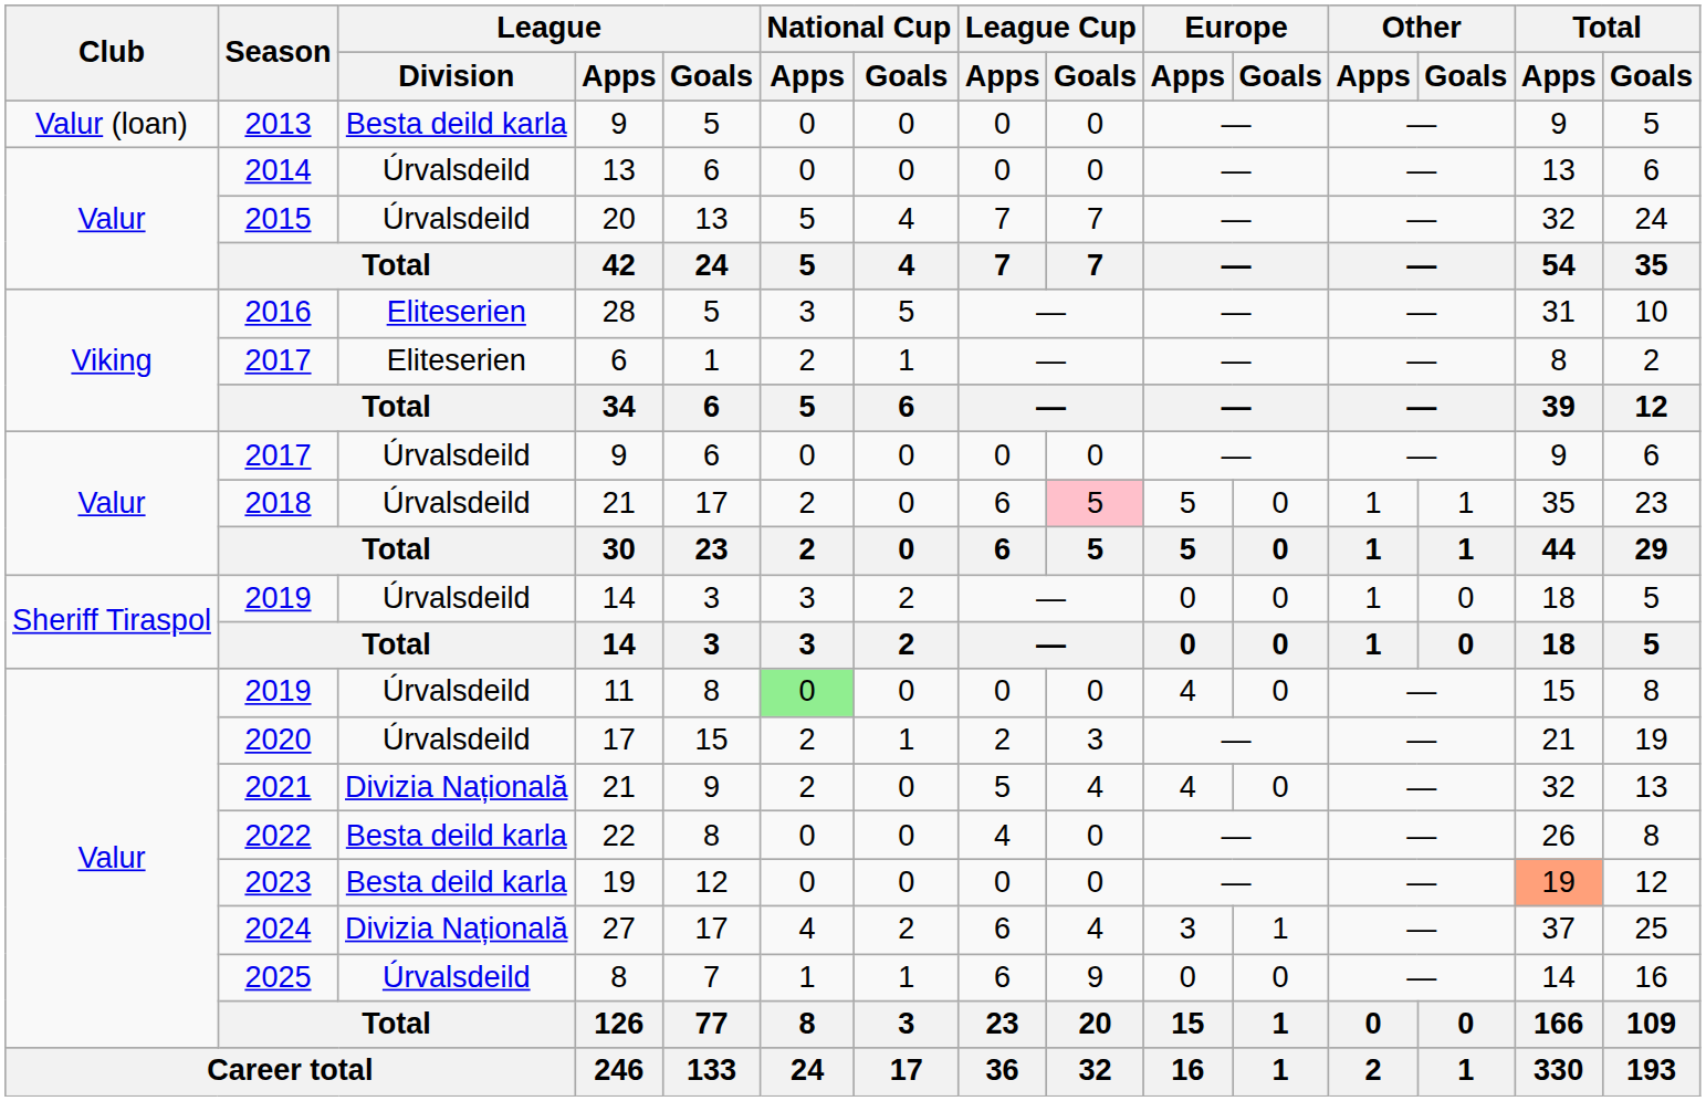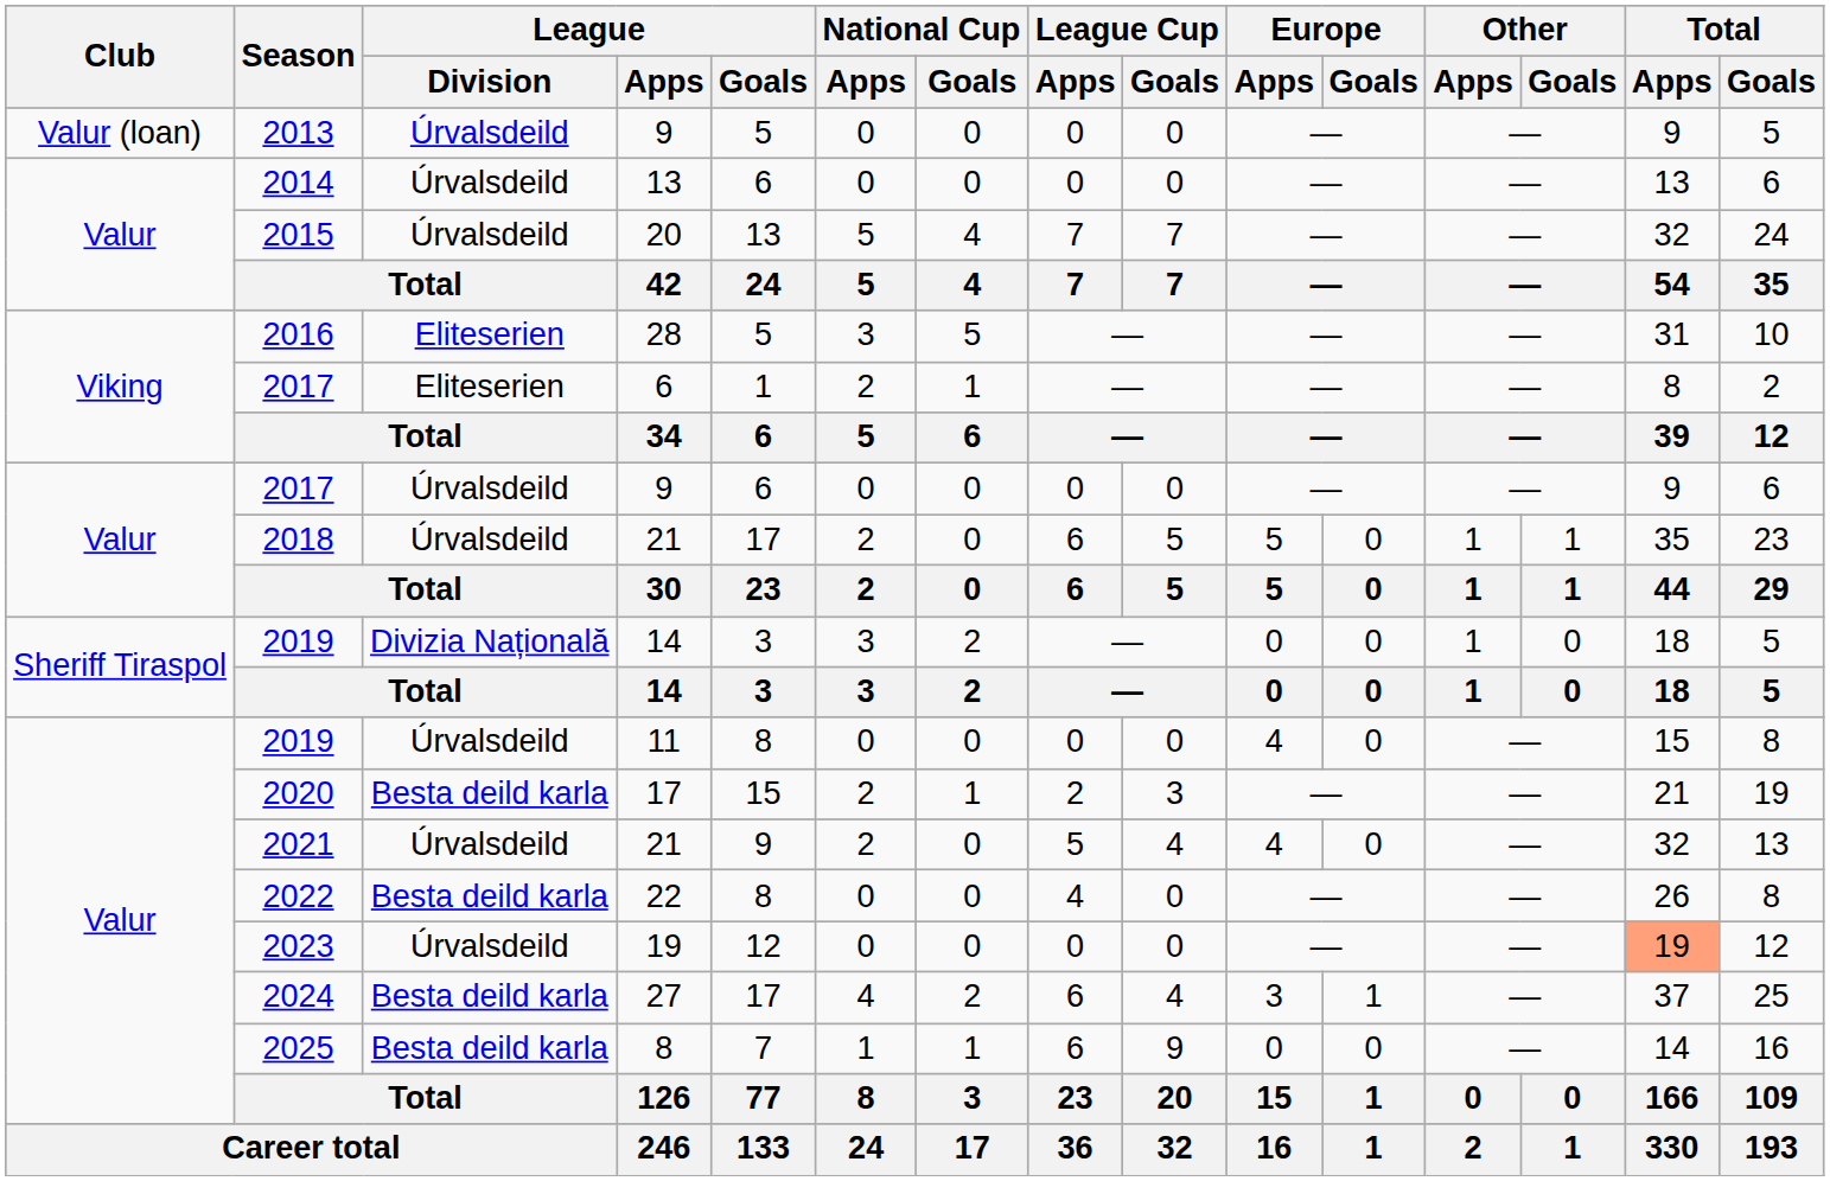2013 | League / Division: Besta deild karla -> Úrvalsdeild
2018 | League Cup / Goals: pink background -> no background
2019 / 14 | League / Division: Úrvalsdeild -> Divizia Națională
2019 / 11 | National Cup / Apps: lightgreen background -> no background
2020 | League / Division: Úrvalsdeild -> Besta deild karla
2021 | League / Division: Divizia Națională -> Úrvalsdeild
2023 | League / Division: Besta deild karla -> Úrvalsdeild
2024 | League / Division: Divizia Națională -> Besta deild karla
2025 | League / Division: Úrvalsdeild -> Besta deild karla
